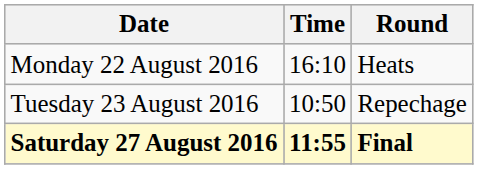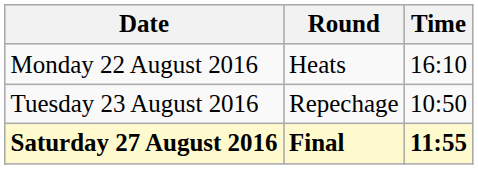columns swapped: Time <-> Round
